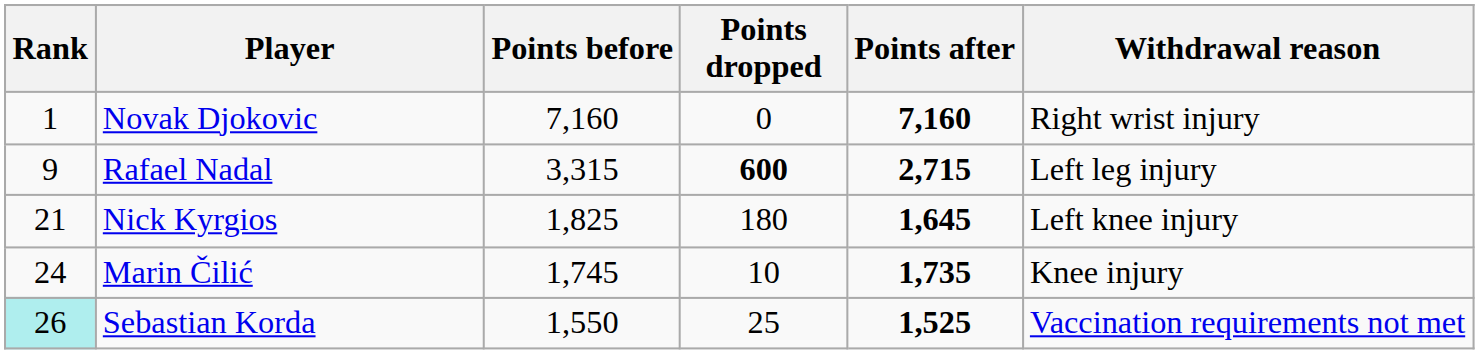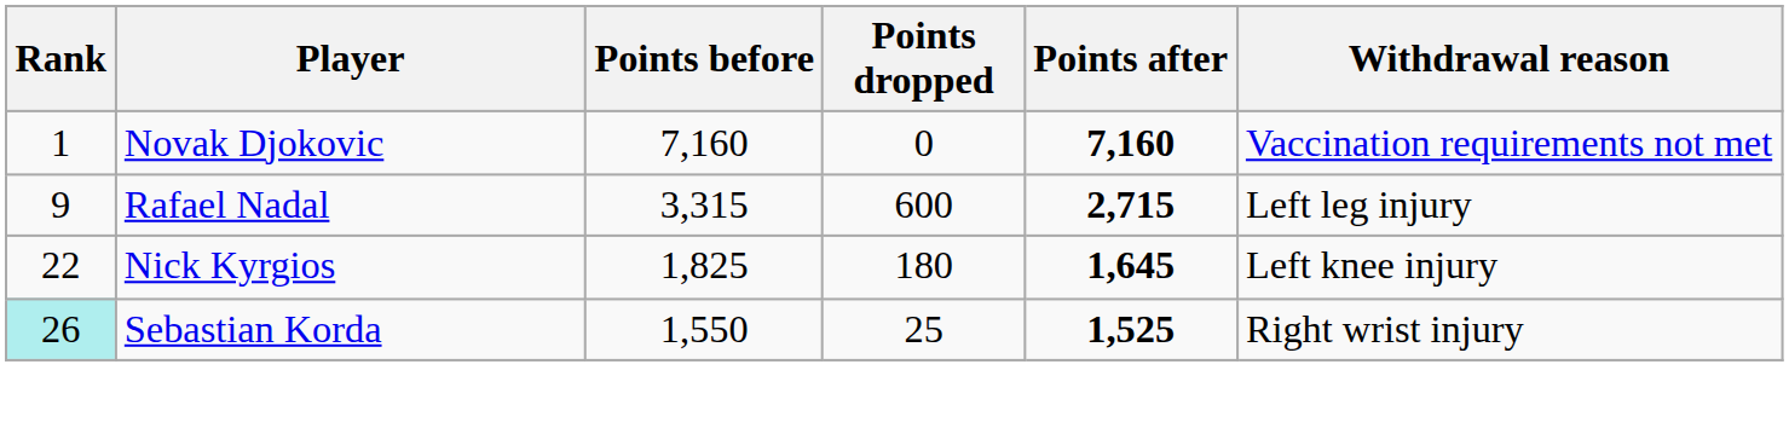Novak Djokovic | Withdrawal reason: Right wrist injury -> Vaccination requirements not met
Rafael Nadal | Points dropped: bold -> normal
Nick Kyrgios | Rank: 21 -> 22
- row: 24 | Marin Čilić | 1,745 | 10 | 1,735 | Knee injury
Sebastian Korda | Withdrawal reason: Vaccination requirements not met -> Right wrist injury
